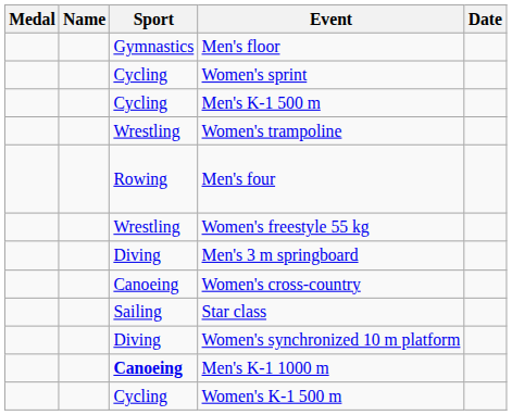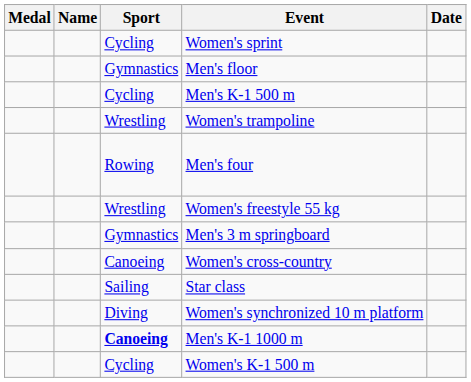rows swapped: Men's floor <-> Women's sprint
Men's 3 m springboard | Sport: Diving -> Gymnastics
